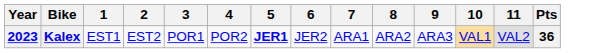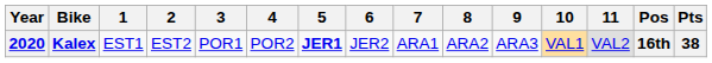+ column: Pos | 16th
Kalex | Year: 2023 -> 2020
Kalex | Pts: 36 -> 38
